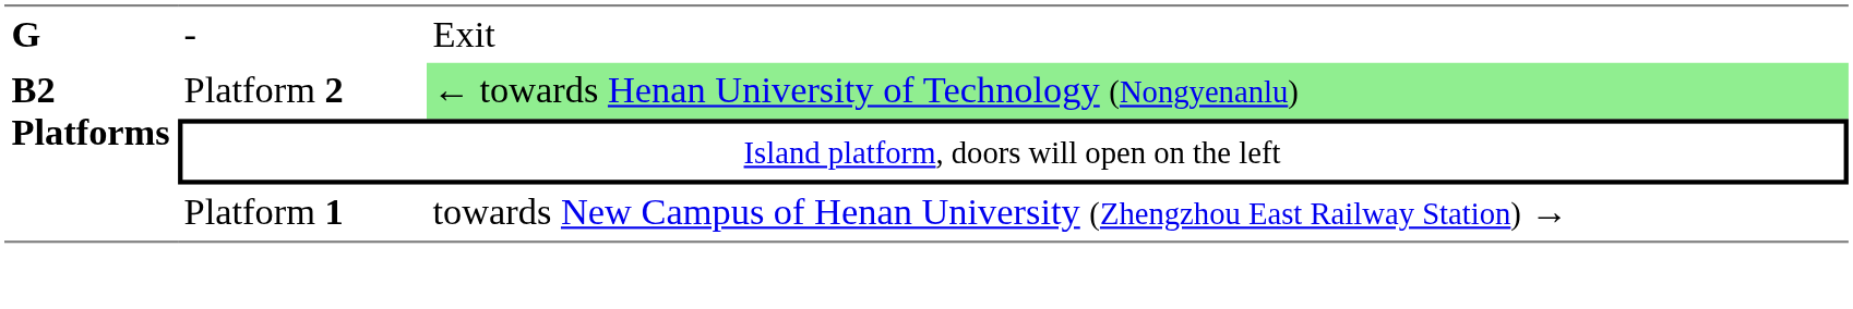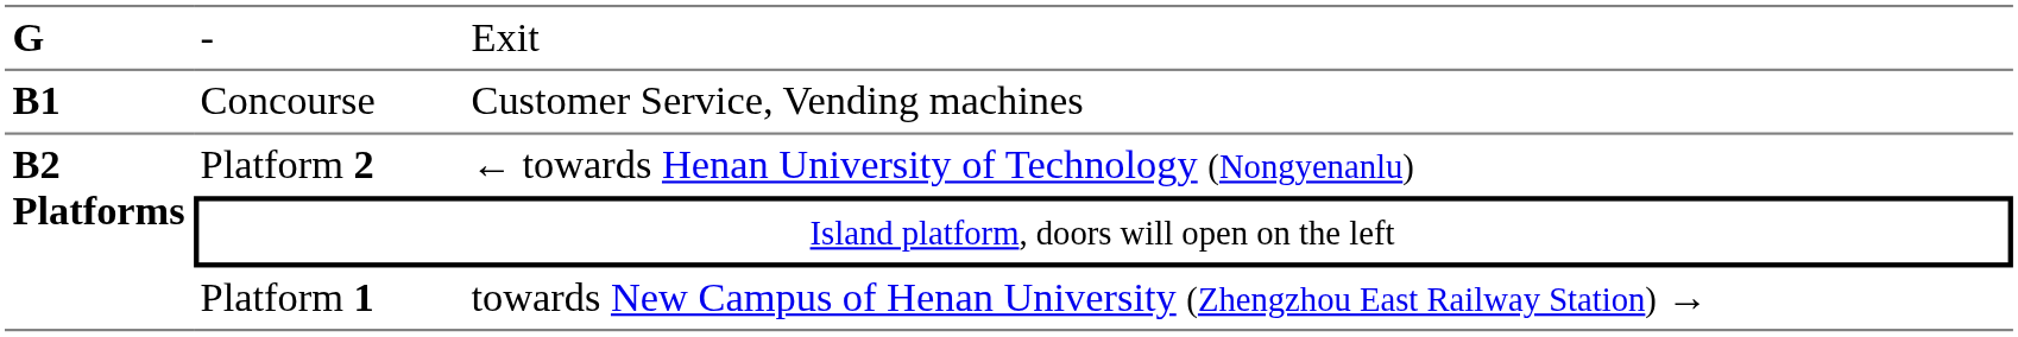+ row: B1 | Concourse | Customer Service, Vending machines
Platform 2 | column 3: lightgreen background -> no background
